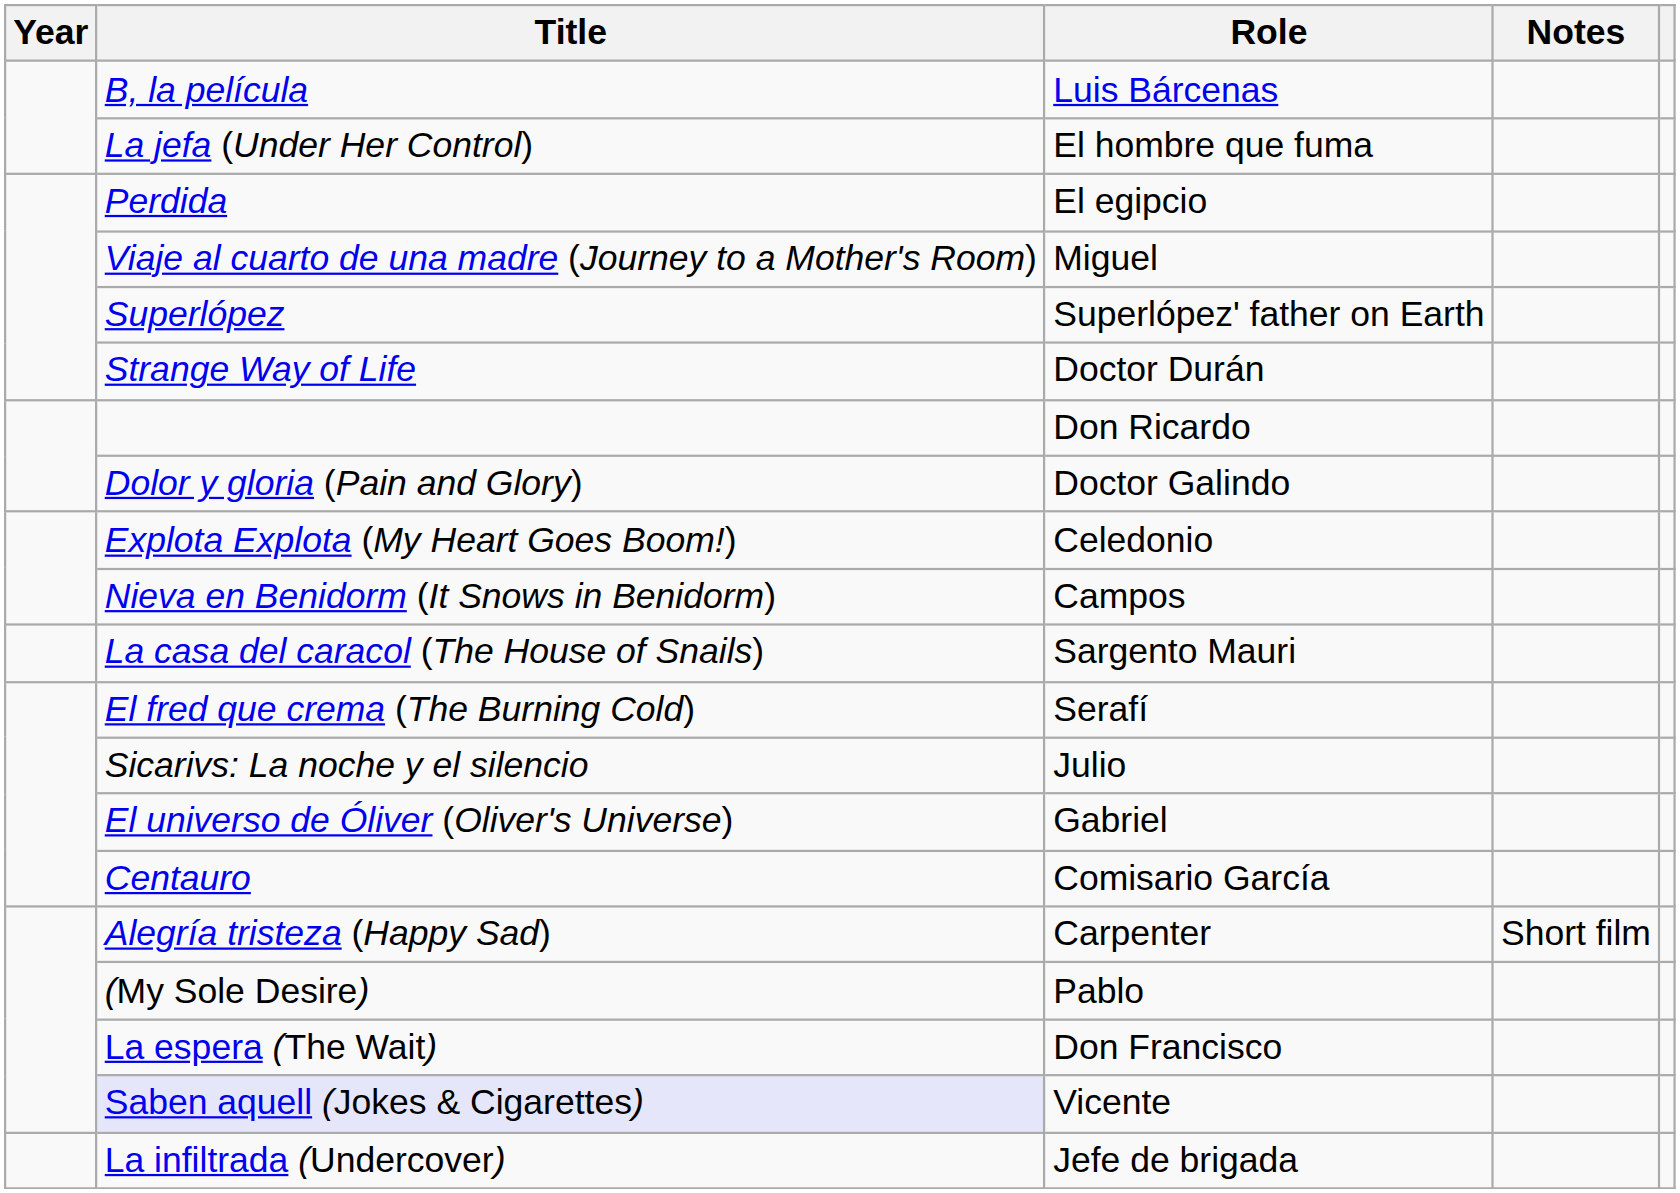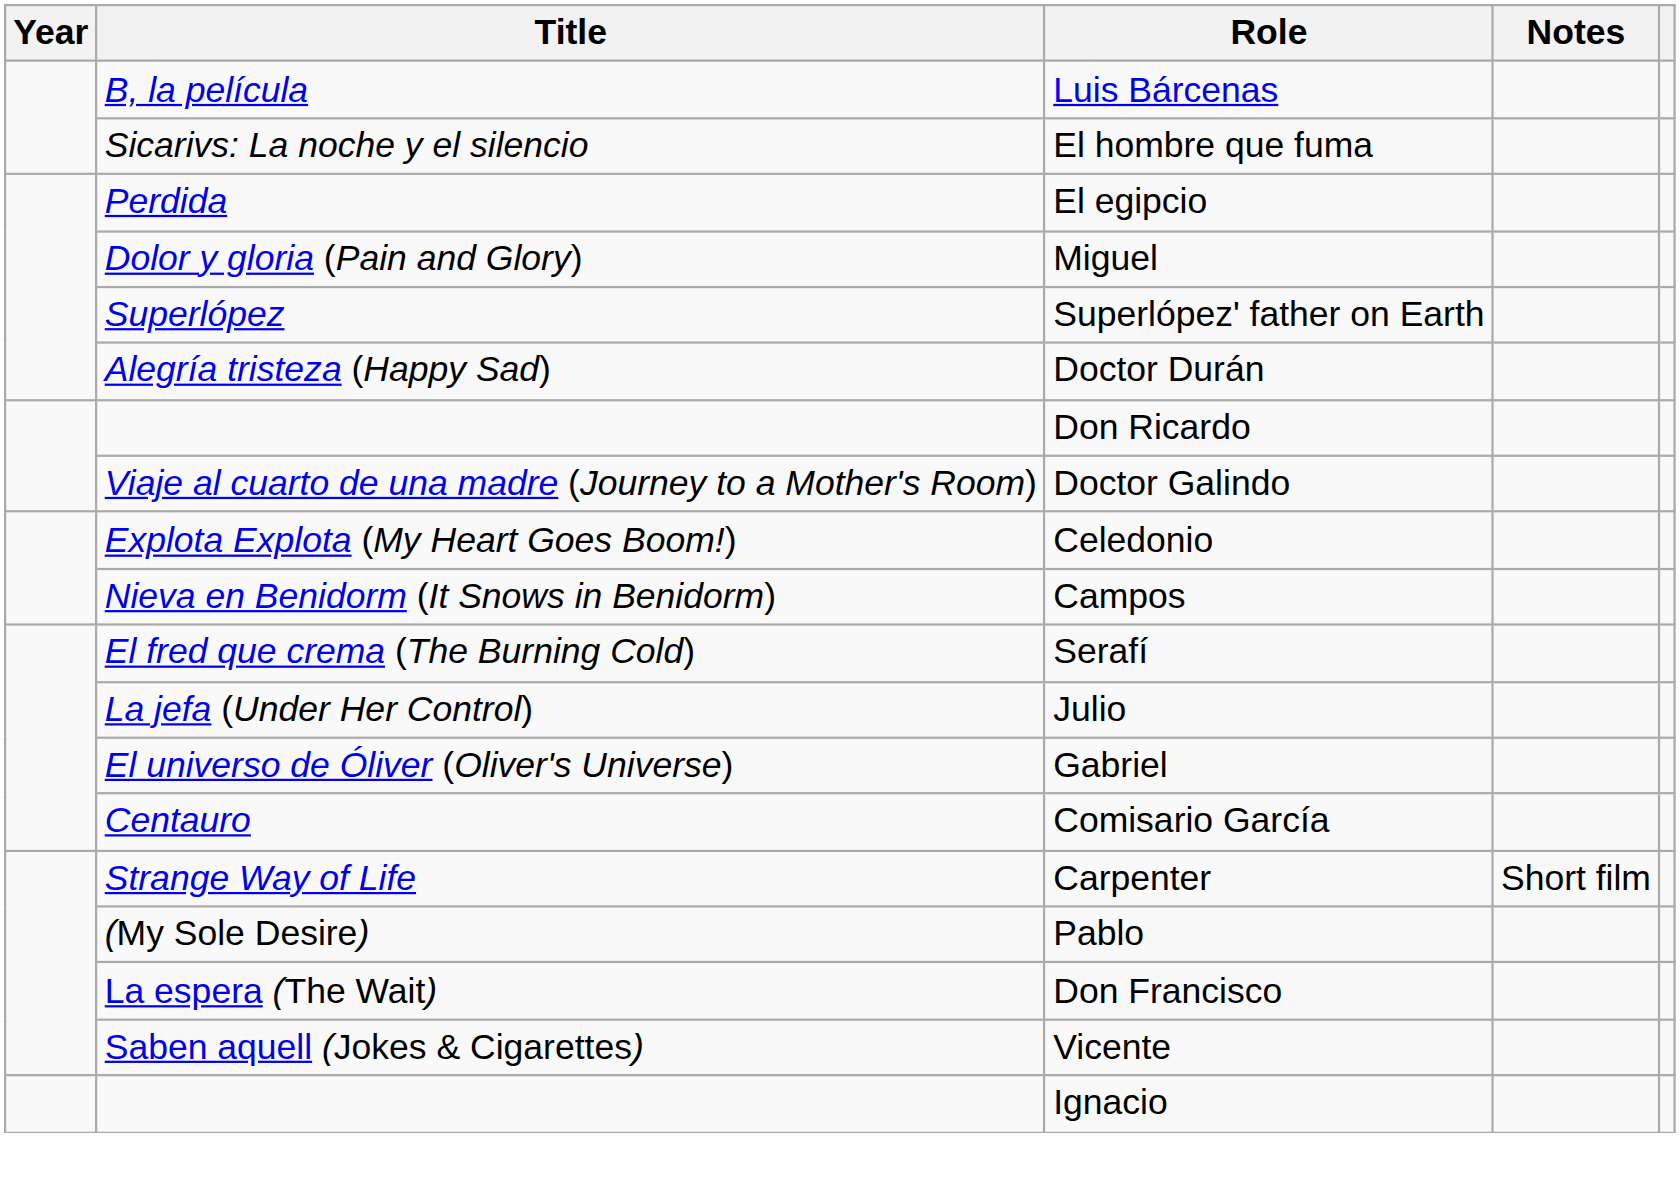El hombre que fuma | Title: La jefa (Under Her Control) -> Sicarivs: La noche y el silencio
Miguel | Title: Viaje al cuarto de una madre (Journey to a Mother's Room) -> Dolor y gloria (Pain and Glory)
Doctor Durán | Title: Strange Way of Life -> Alegría tristeza (Happy Sad)
Doctor Galindo | Title: Dolor y gloria (Pain and Glory) -> Viaje al cuarto de una madre (Journey to a Mother's Room)
- row: La casa del caracol (The House of Snails) | Sargento Mauri
Julio | Title: Sicarivs: La noche y el silencio -> La jefa (Under Her Control)
Carpenter | Title: Alegría tristeza (Happy Sad) -> Strange Way of Life
Vicente | Title: lavender background -> no background
- row: La infiltrada (Undercover) | Jefe de brigada
+ row: Ignacio
